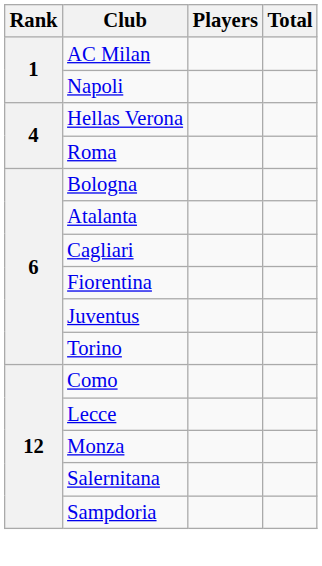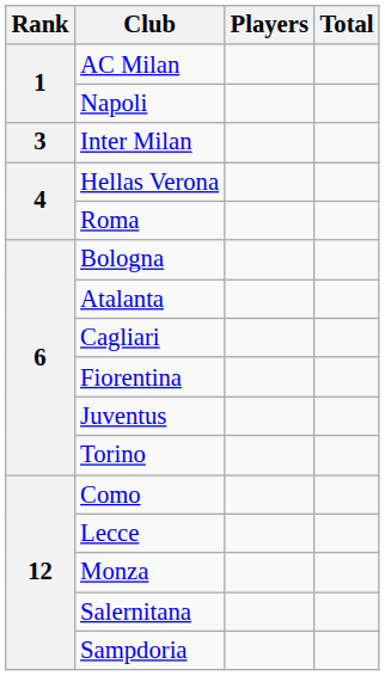+ row: 3 | Inter Milan
